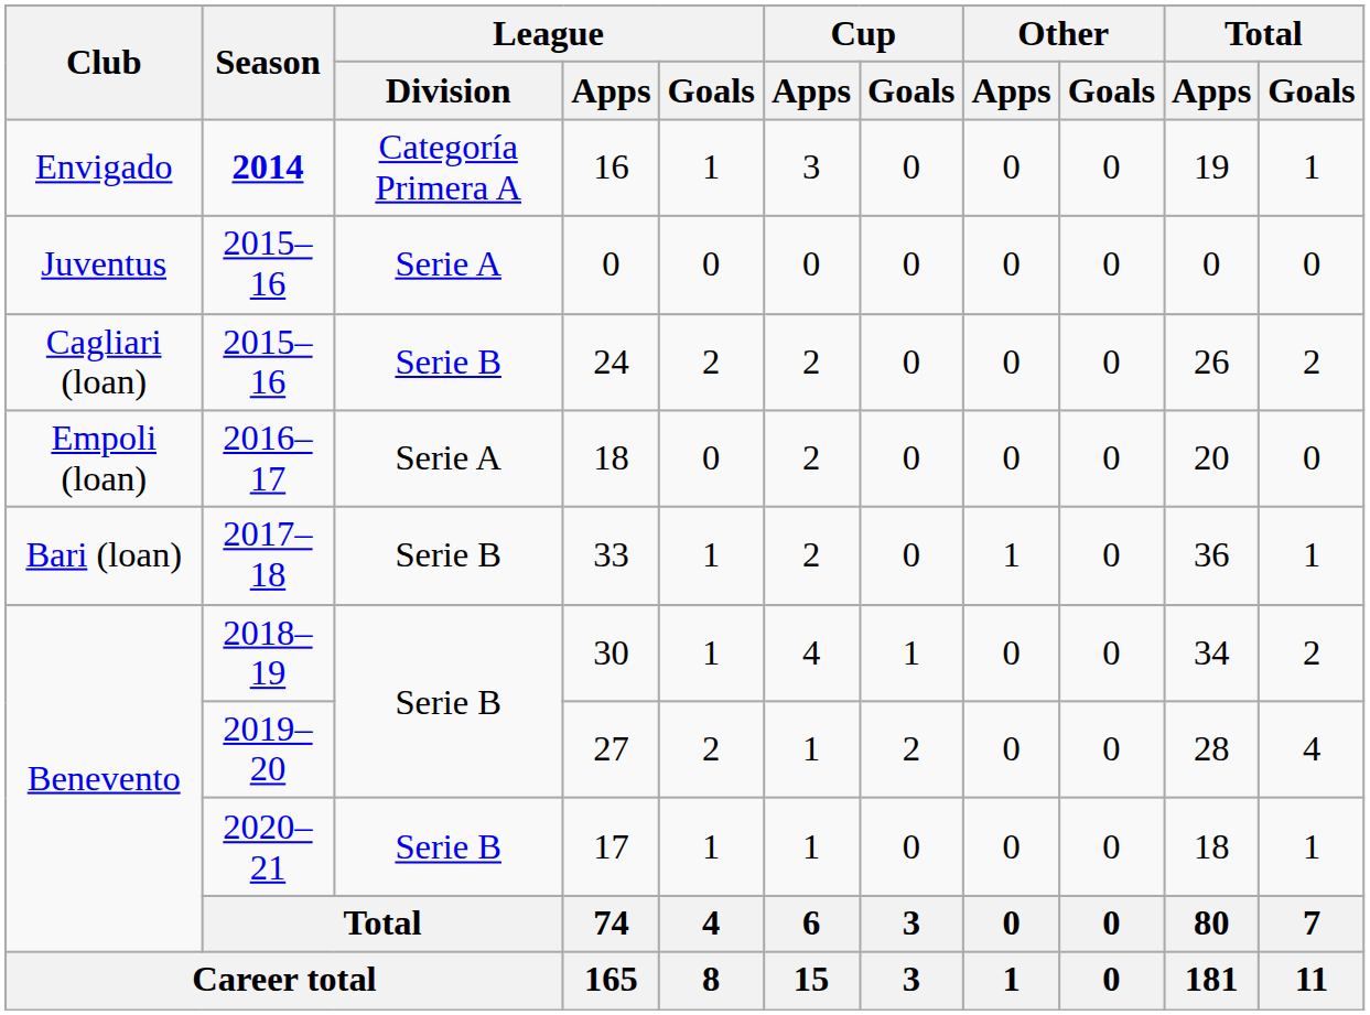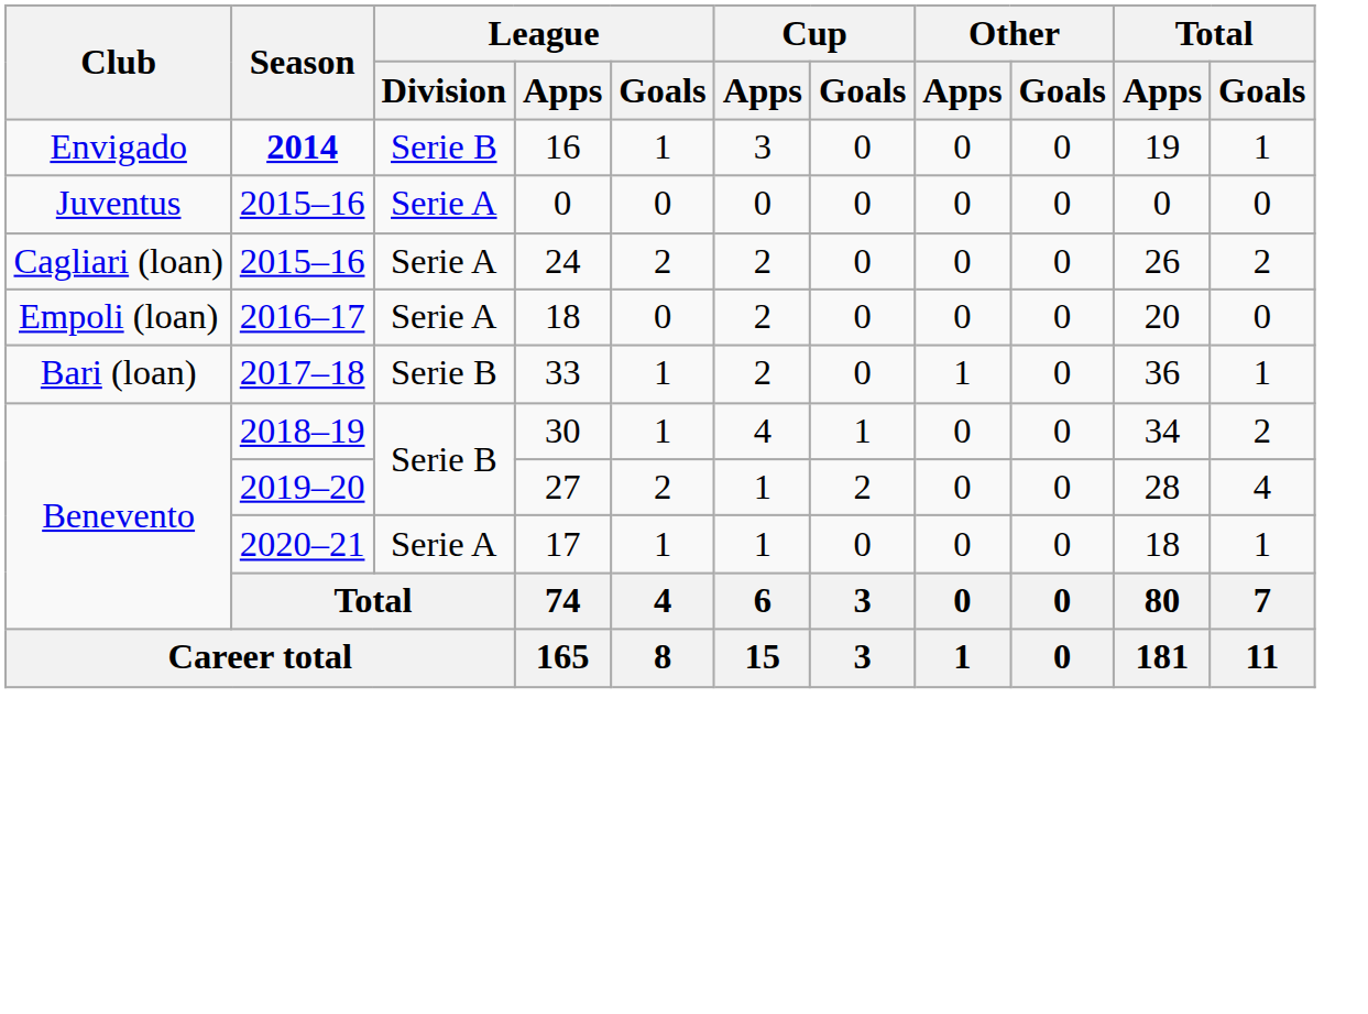16 | League / Division: Categoría Primera A -> Serie B
24 | League / Division: Serie B -> Serie A
17 | League / Division: Serie B -> Serie A
